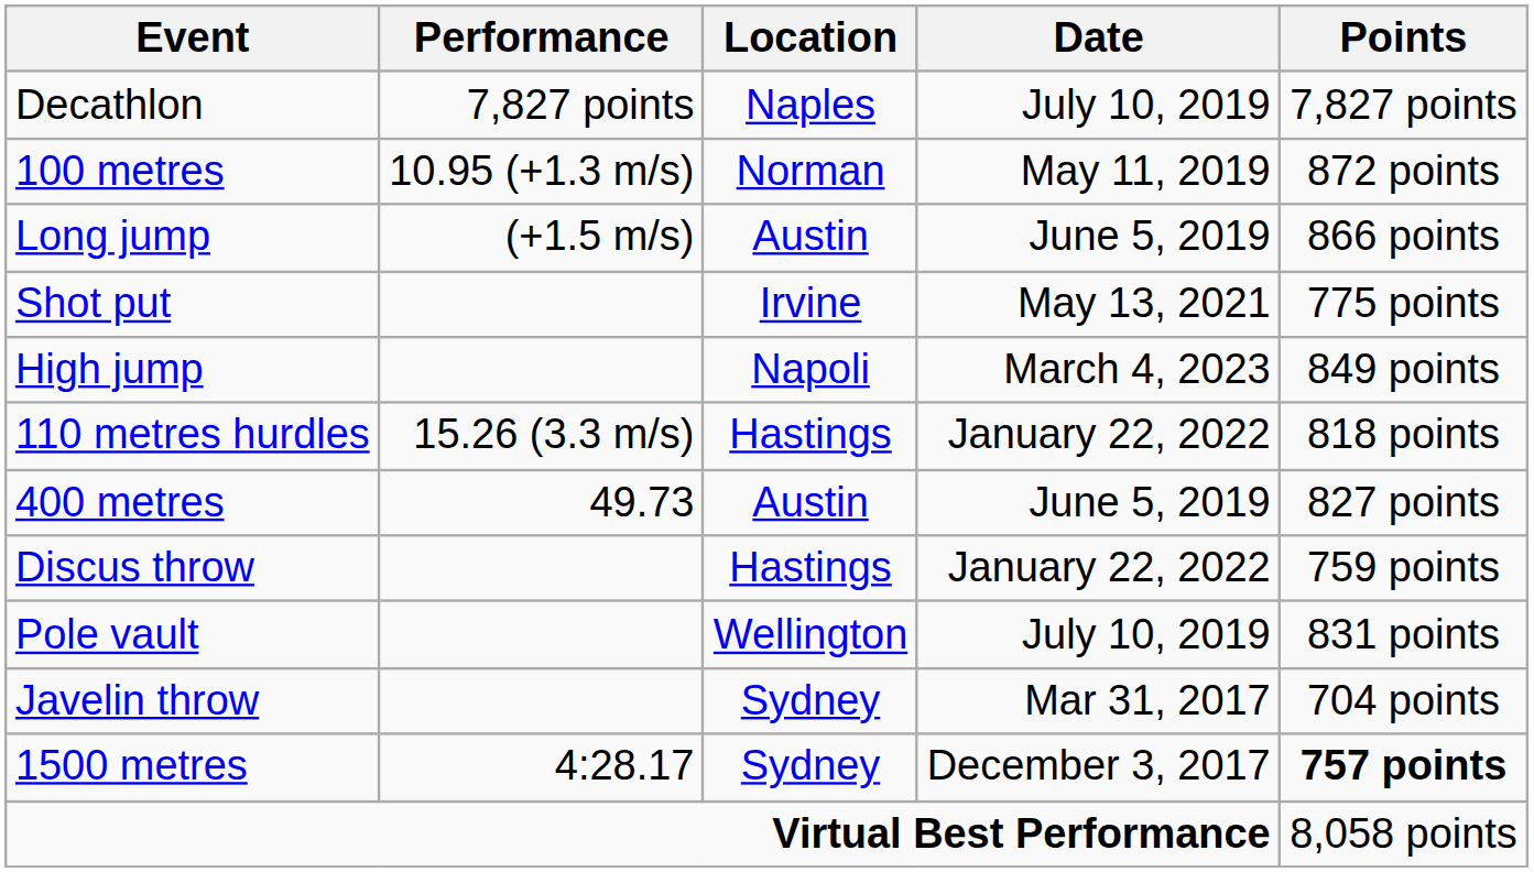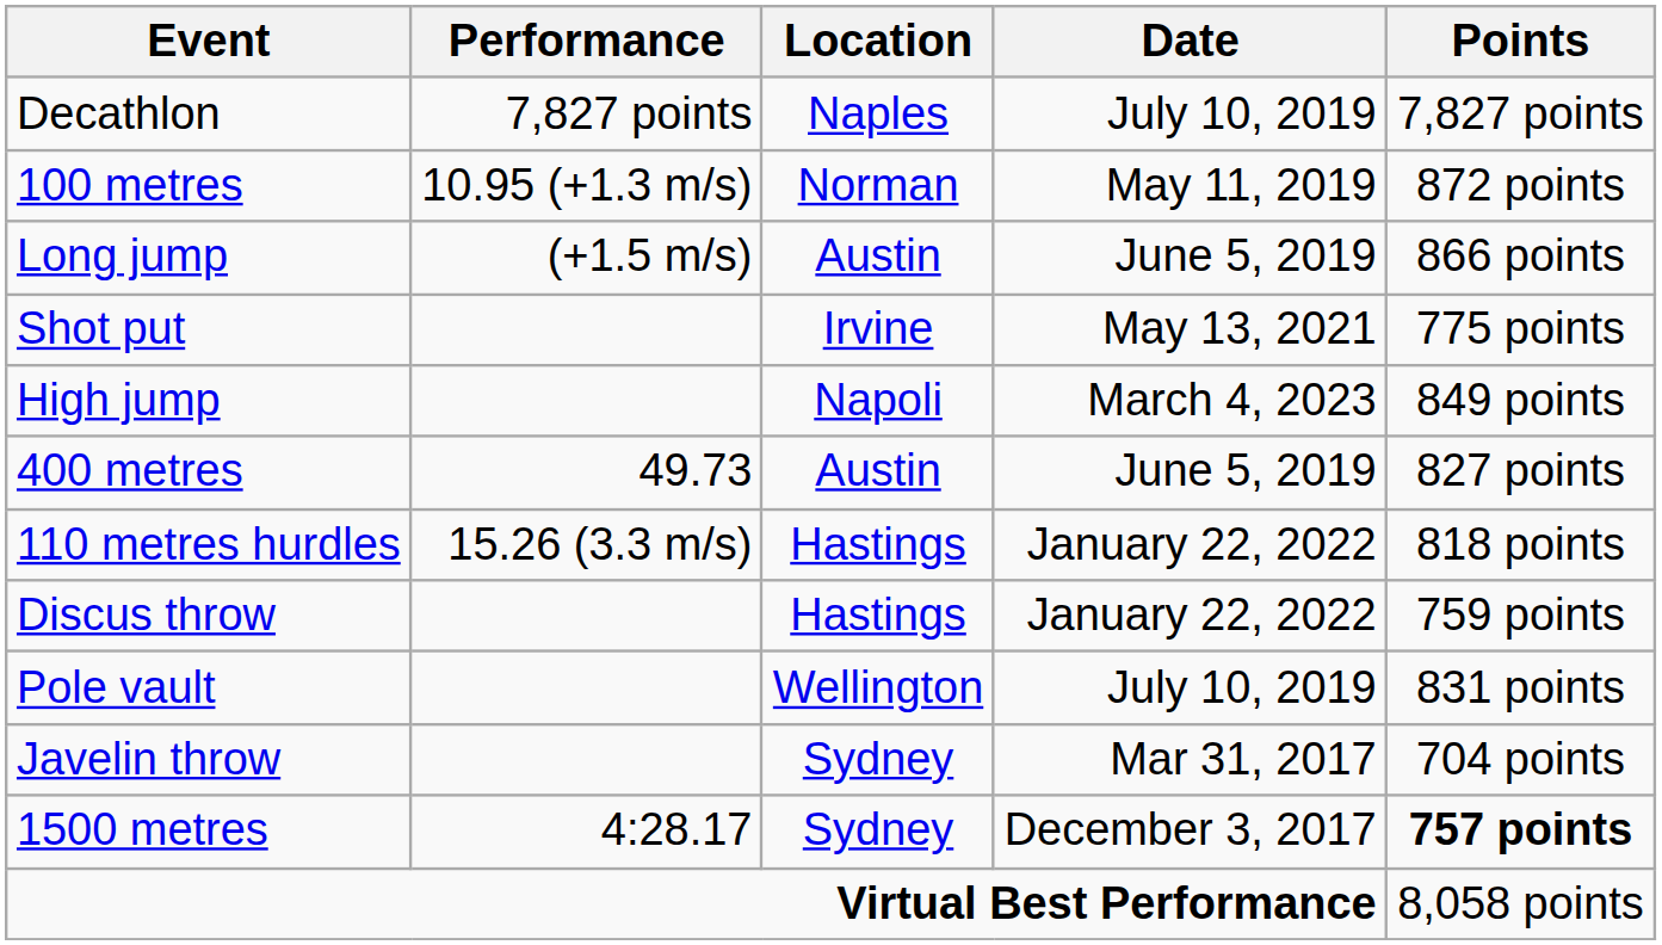rows swapped: 400 metres <-> 110 metres hurdles
